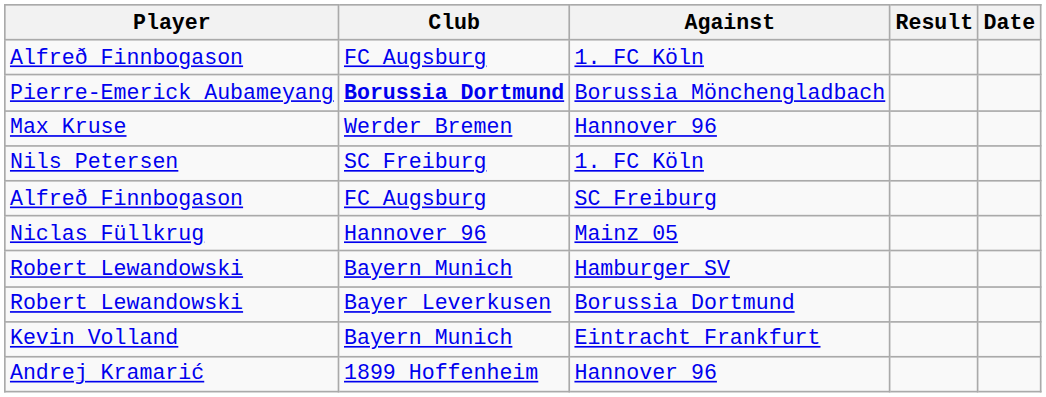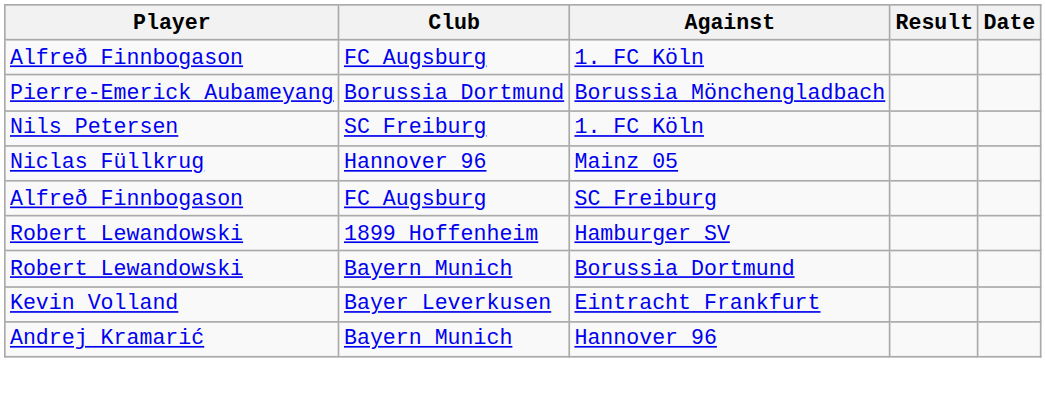Pierre-Emerick Aubameyang | Club: bold -> normal
- row: Max Kruse | Werder Bremen | Hannover 96
rows swapped: Alfreð Finnbogason / SC Freiburg <-> Niclas Füllkrug
Robert Lewandowski / Hamburger SV | Club: Bayern Munich -> 1899 Hoffenheim
Robert Lewandowski / Borussia Dortmund | Club: Bayer Leverkusen -> Bayern Munich
Kevin Volland | Club: Bayern Munich -> Bayer Leverkusen
Andrej Kramarić | Club: 1899 Hoffenheim -> Bayern Munich
